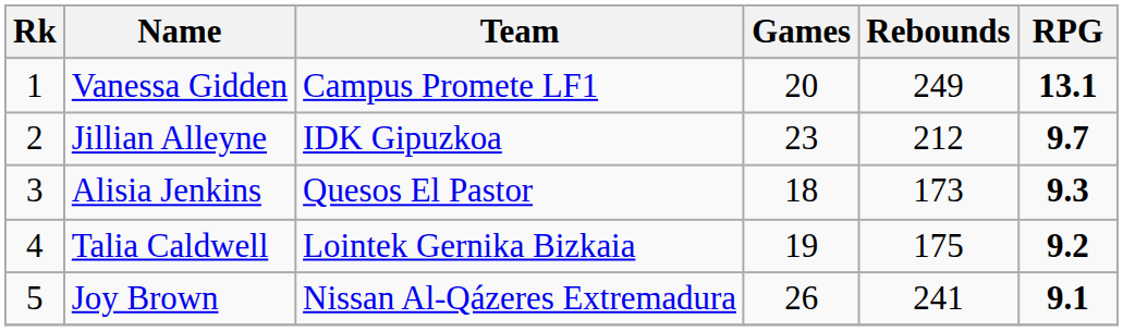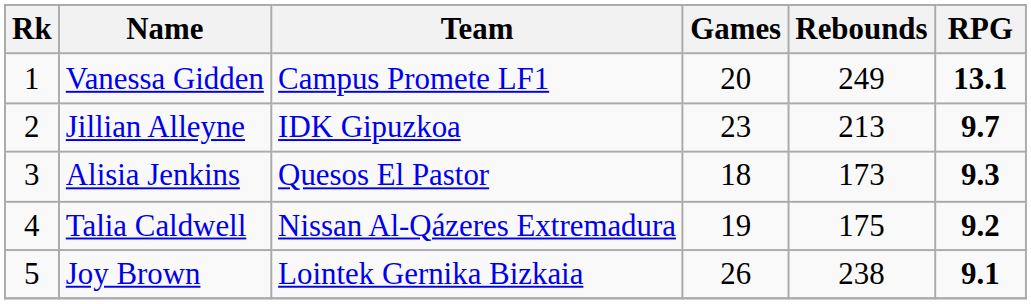Jillian Alleyne | Rebounds: 212 -> 213
Talia Caldwell | Team: Lointek Gernika Bizkaia -> Nissan Al-Qázeres Extremadura
Joy Brown | Team: Nissan Al-Qázeres Extremadura -> Lointek Gernika Bizkaia
Joy Brown | Rebounds: 241 -> 238
